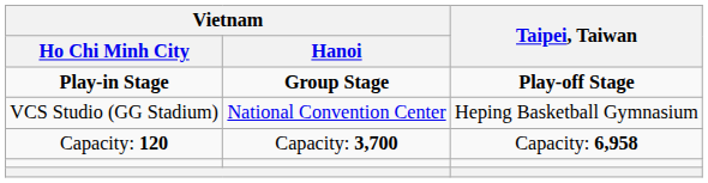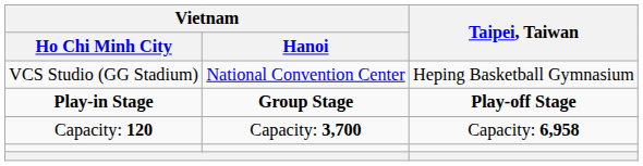rows swapped: Play-in Stage <-> VCS Studio (GG Stadium)
